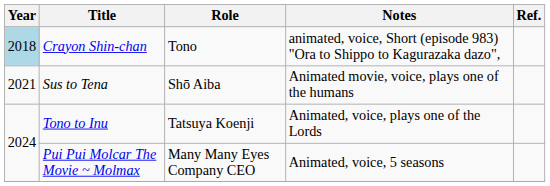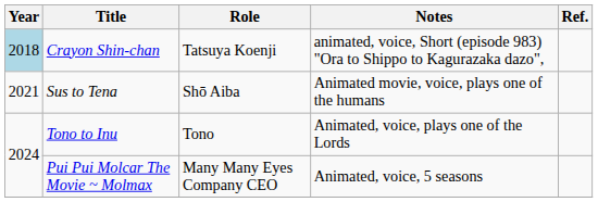Crayon Shin-chan | Role: Tono -> Tatsuya Koenji
Tono to Inu | Role: Tatsuya Koenji -> Tono
